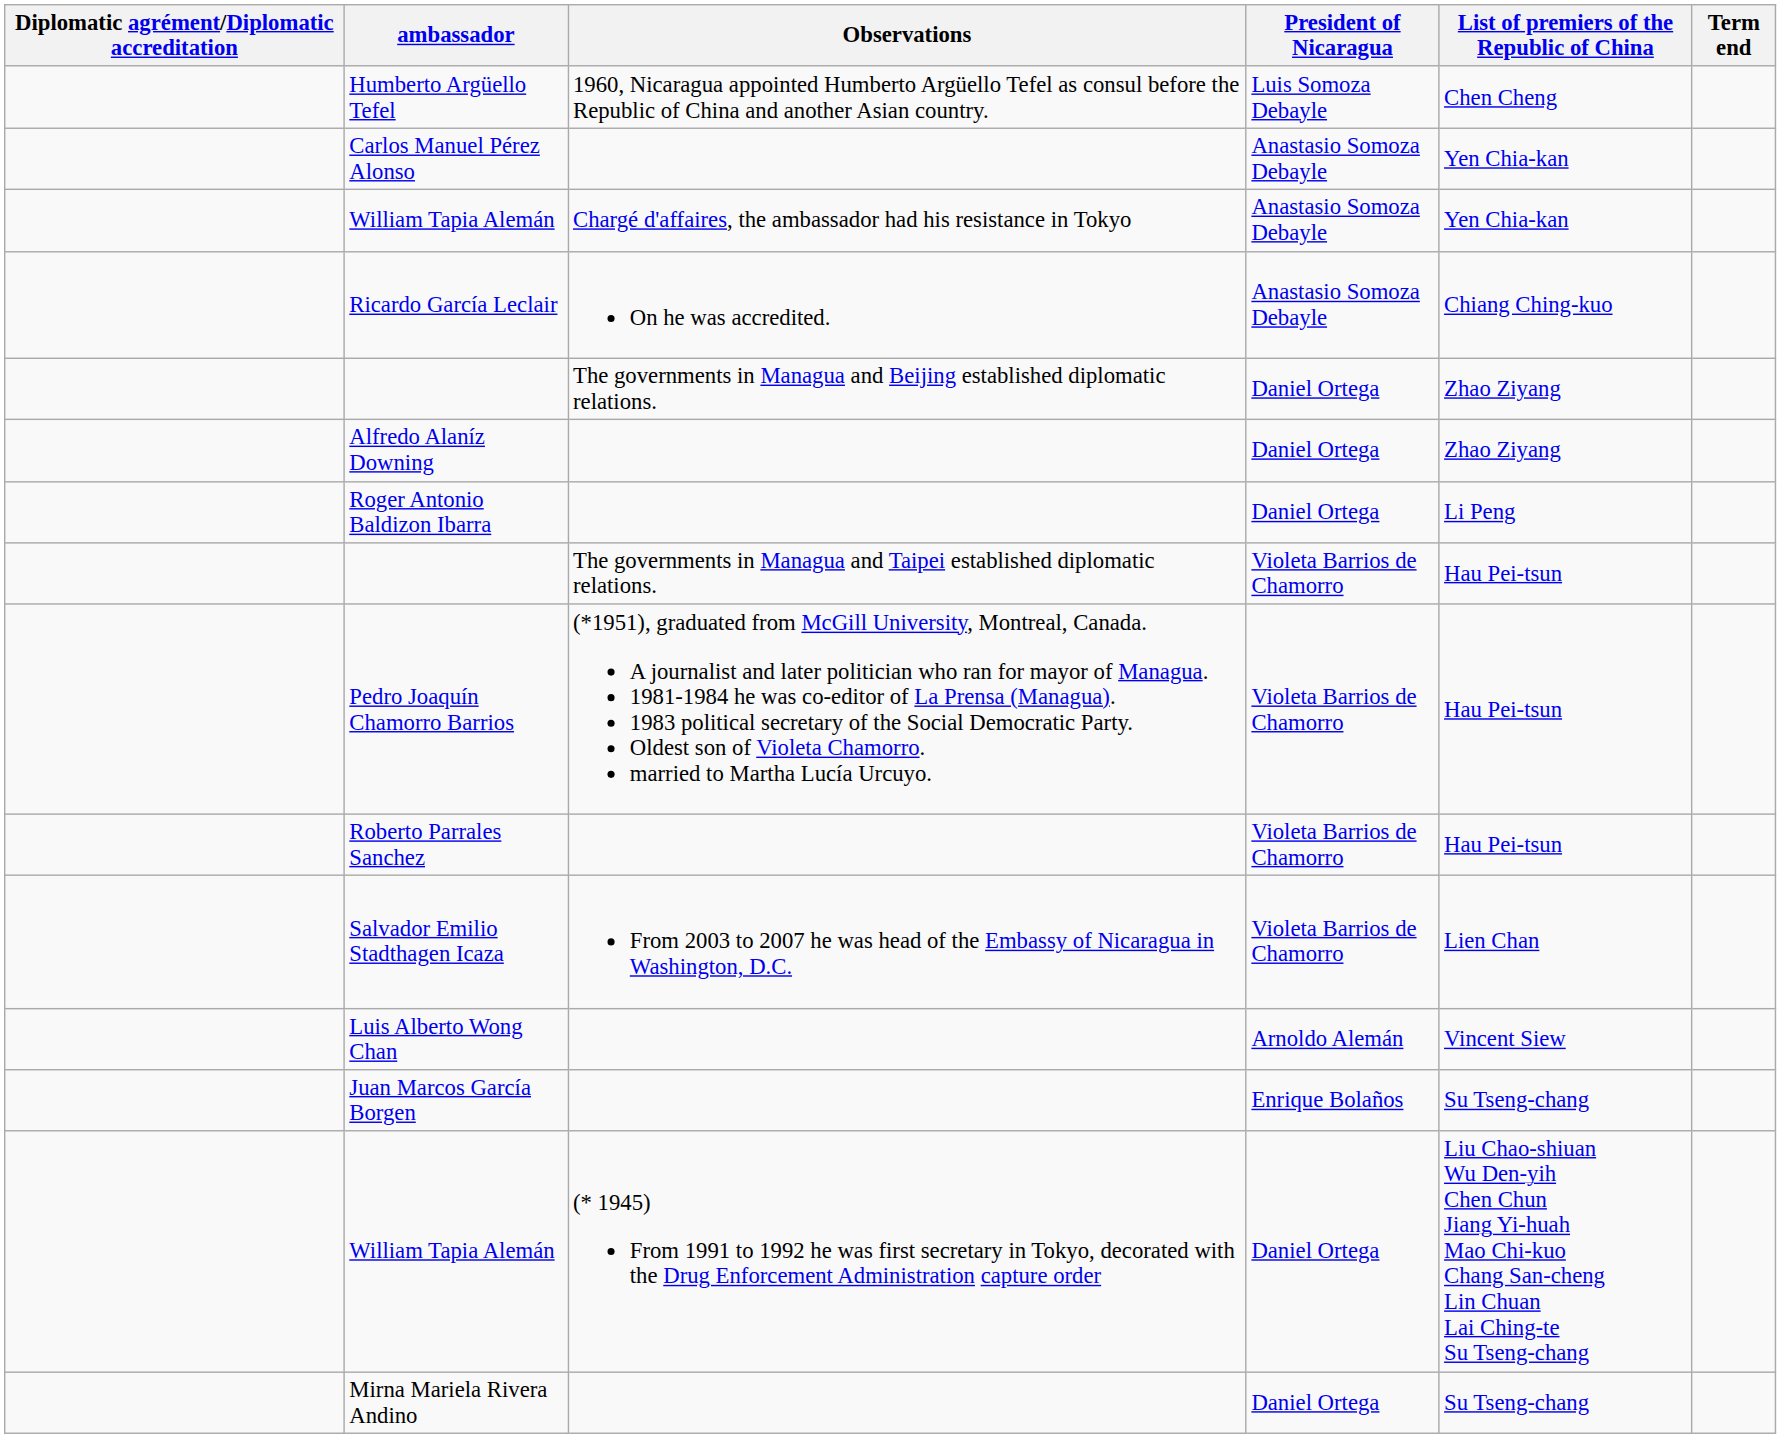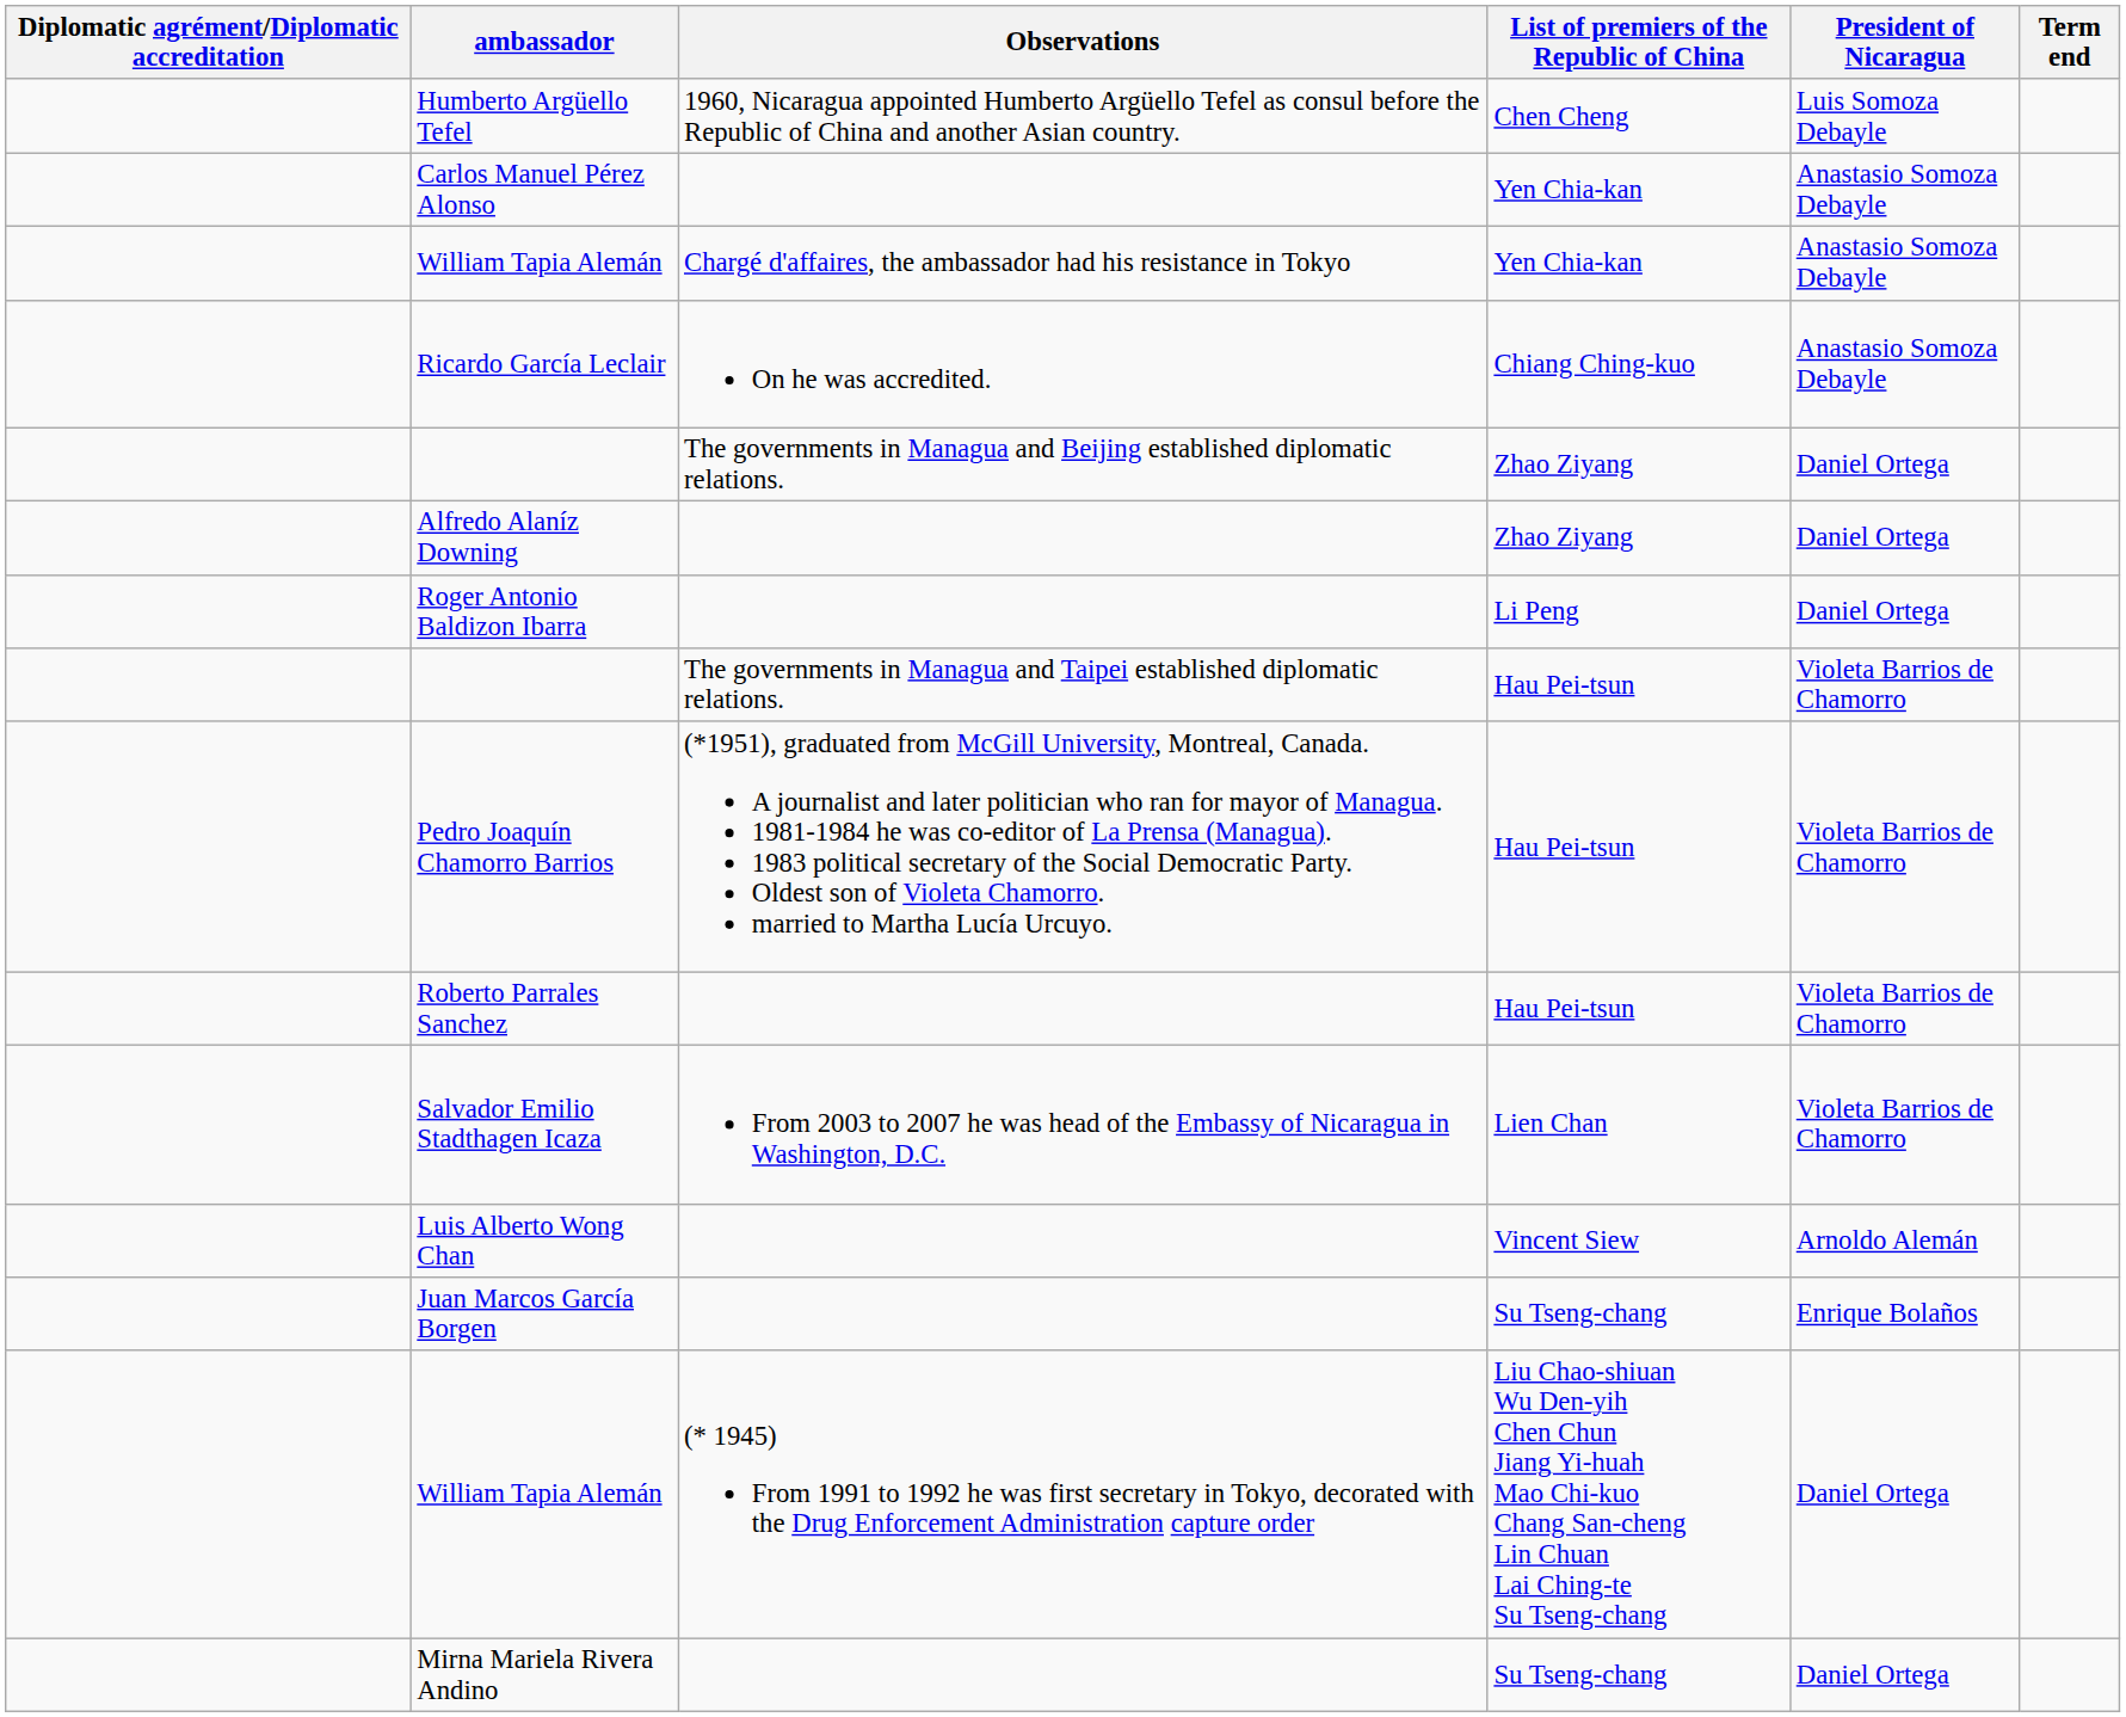columns swapped: President of Nicaragua <-> List of premiers of the Republic of China
